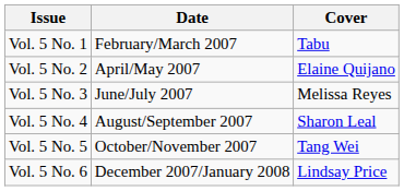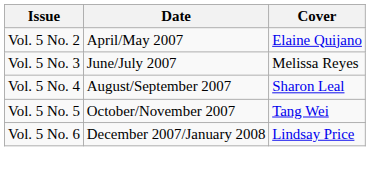- row: Vol. 5 No. 1 | February/March 2007 | Tabu
